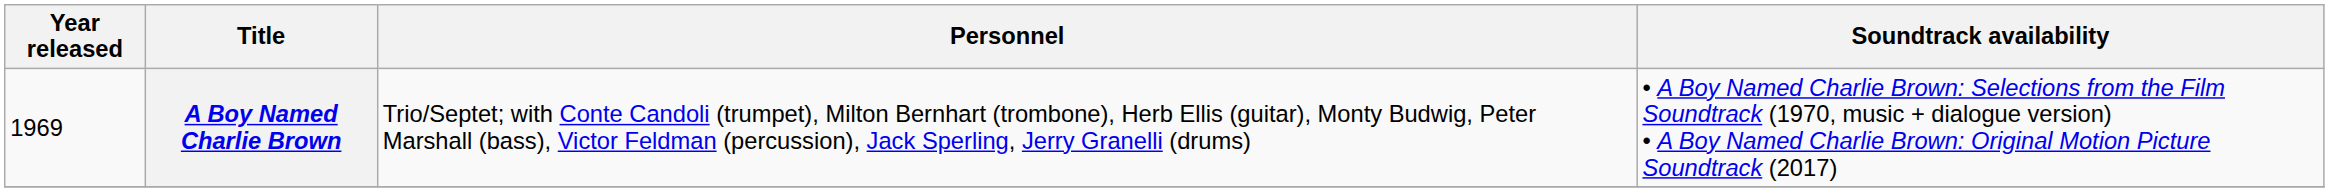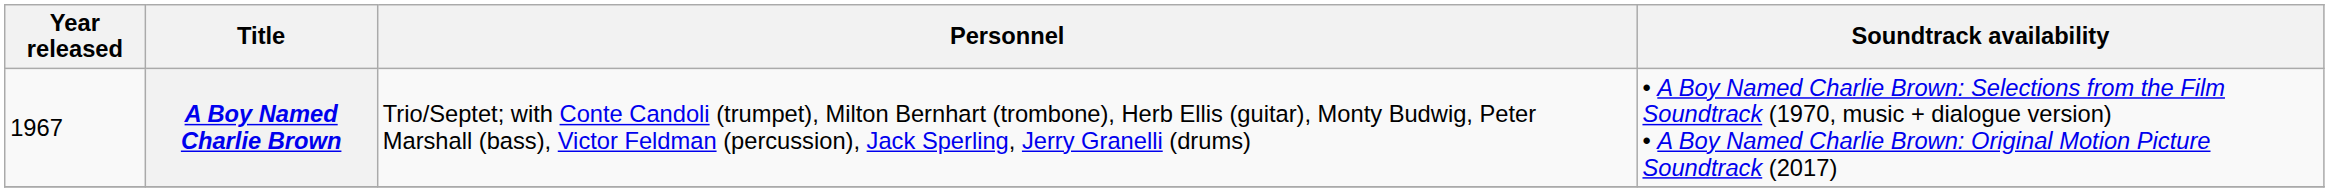A Boy Named Charlie Brown | Year released: 1969 -> 1967
